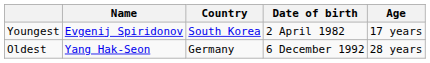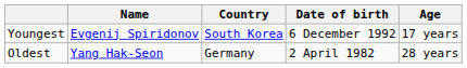Youngest | Date of birth: 2 April 1982 -> 6 December 1992
Oldest | Date of birth: 6 December 1992 -> 2 April 1982
